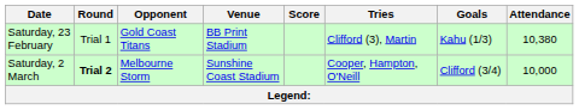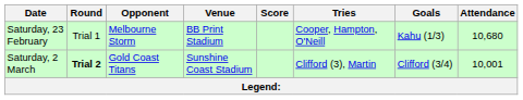Saturday, 23 February | Opponent: Gold Coast Titans -> Melbourne Storm
Saturday, 23 February | Tries: Clifford (3), Martin -> Cooper, Hampton, O'Neill
Saturday, 23 February | Attendance: 10,380 -> 10,680
Saturday, 2 March | Opponent: Melbourne Storm -> Gold Coast Titans
Saturday, 2 March | Tries: Cooper, Hampton, O'Neill -> Clifford (3), Martin
Saturday, 2 March | Attendance: 10,000 -> 10,001
